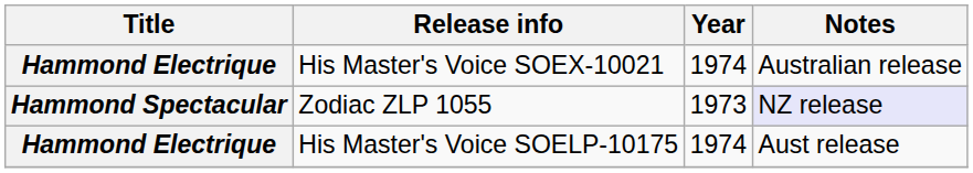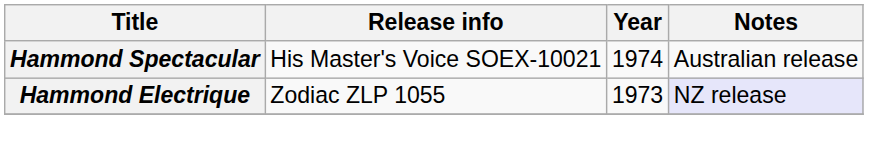His Master's Voice SOEX-10021 | Title: Hammond Electrique -> Hammond Spectacular
Zodiac ZLP 1055 | Title: Hammond Spectacular -> Hammond Electrique
- row: Hammond Electrique | His Master's Voice SOELP-10175 | 1974 | Aust release
